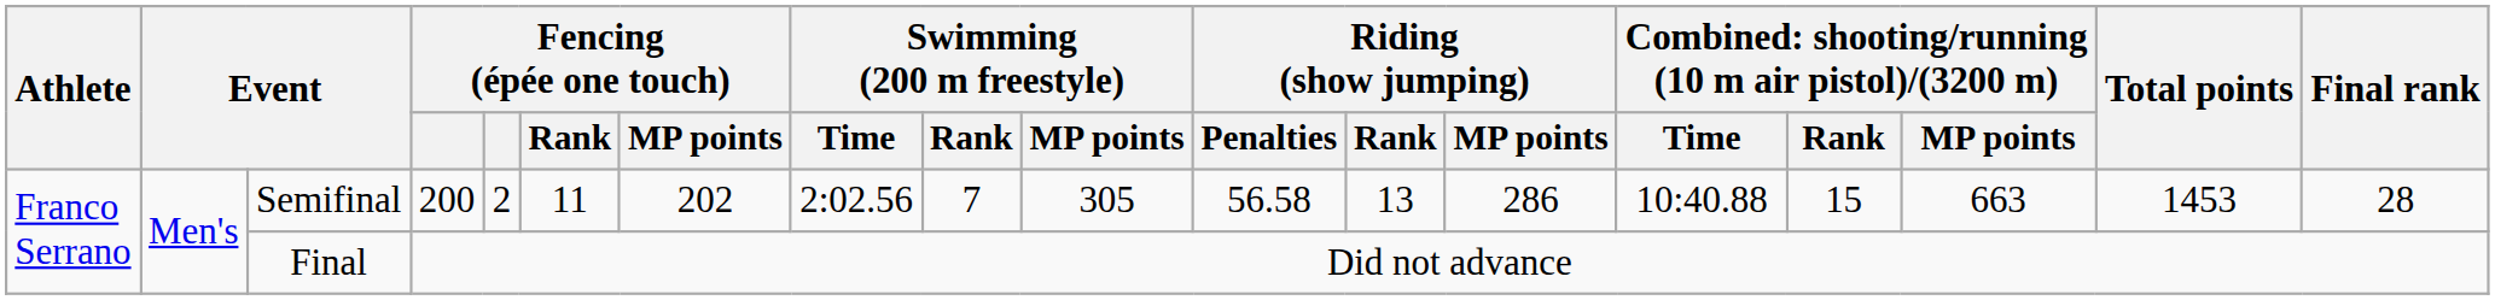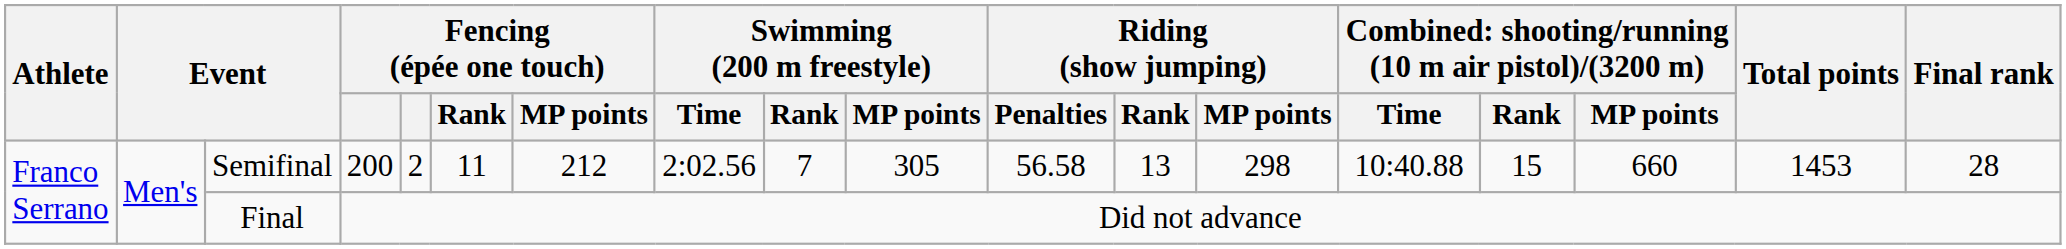Semifinal | Fencing (épée one touch) / MP points: 202 -> 212
Semifinal | Riding (show jumping) / MP points: 286 -> 298
Semifinal | column 16: 663 -> 660
